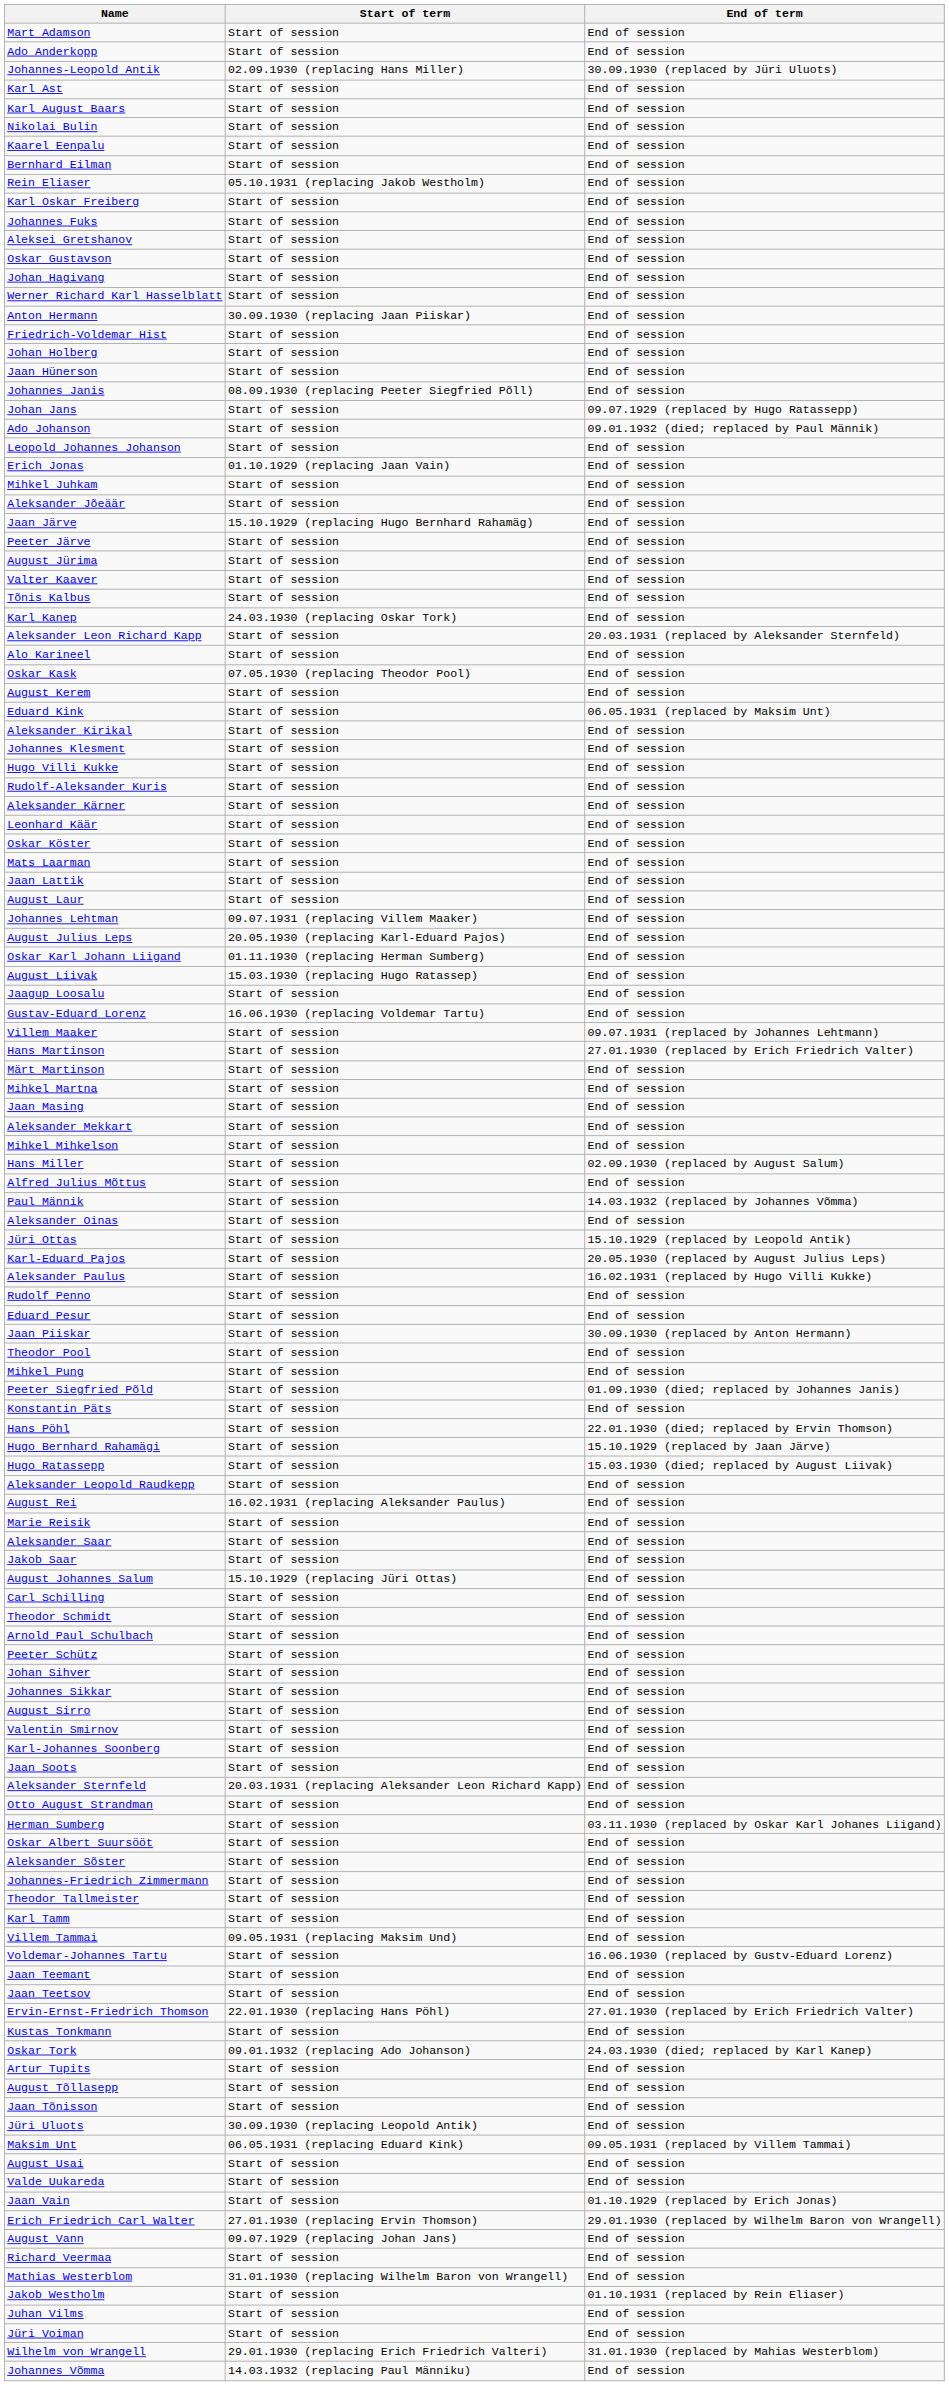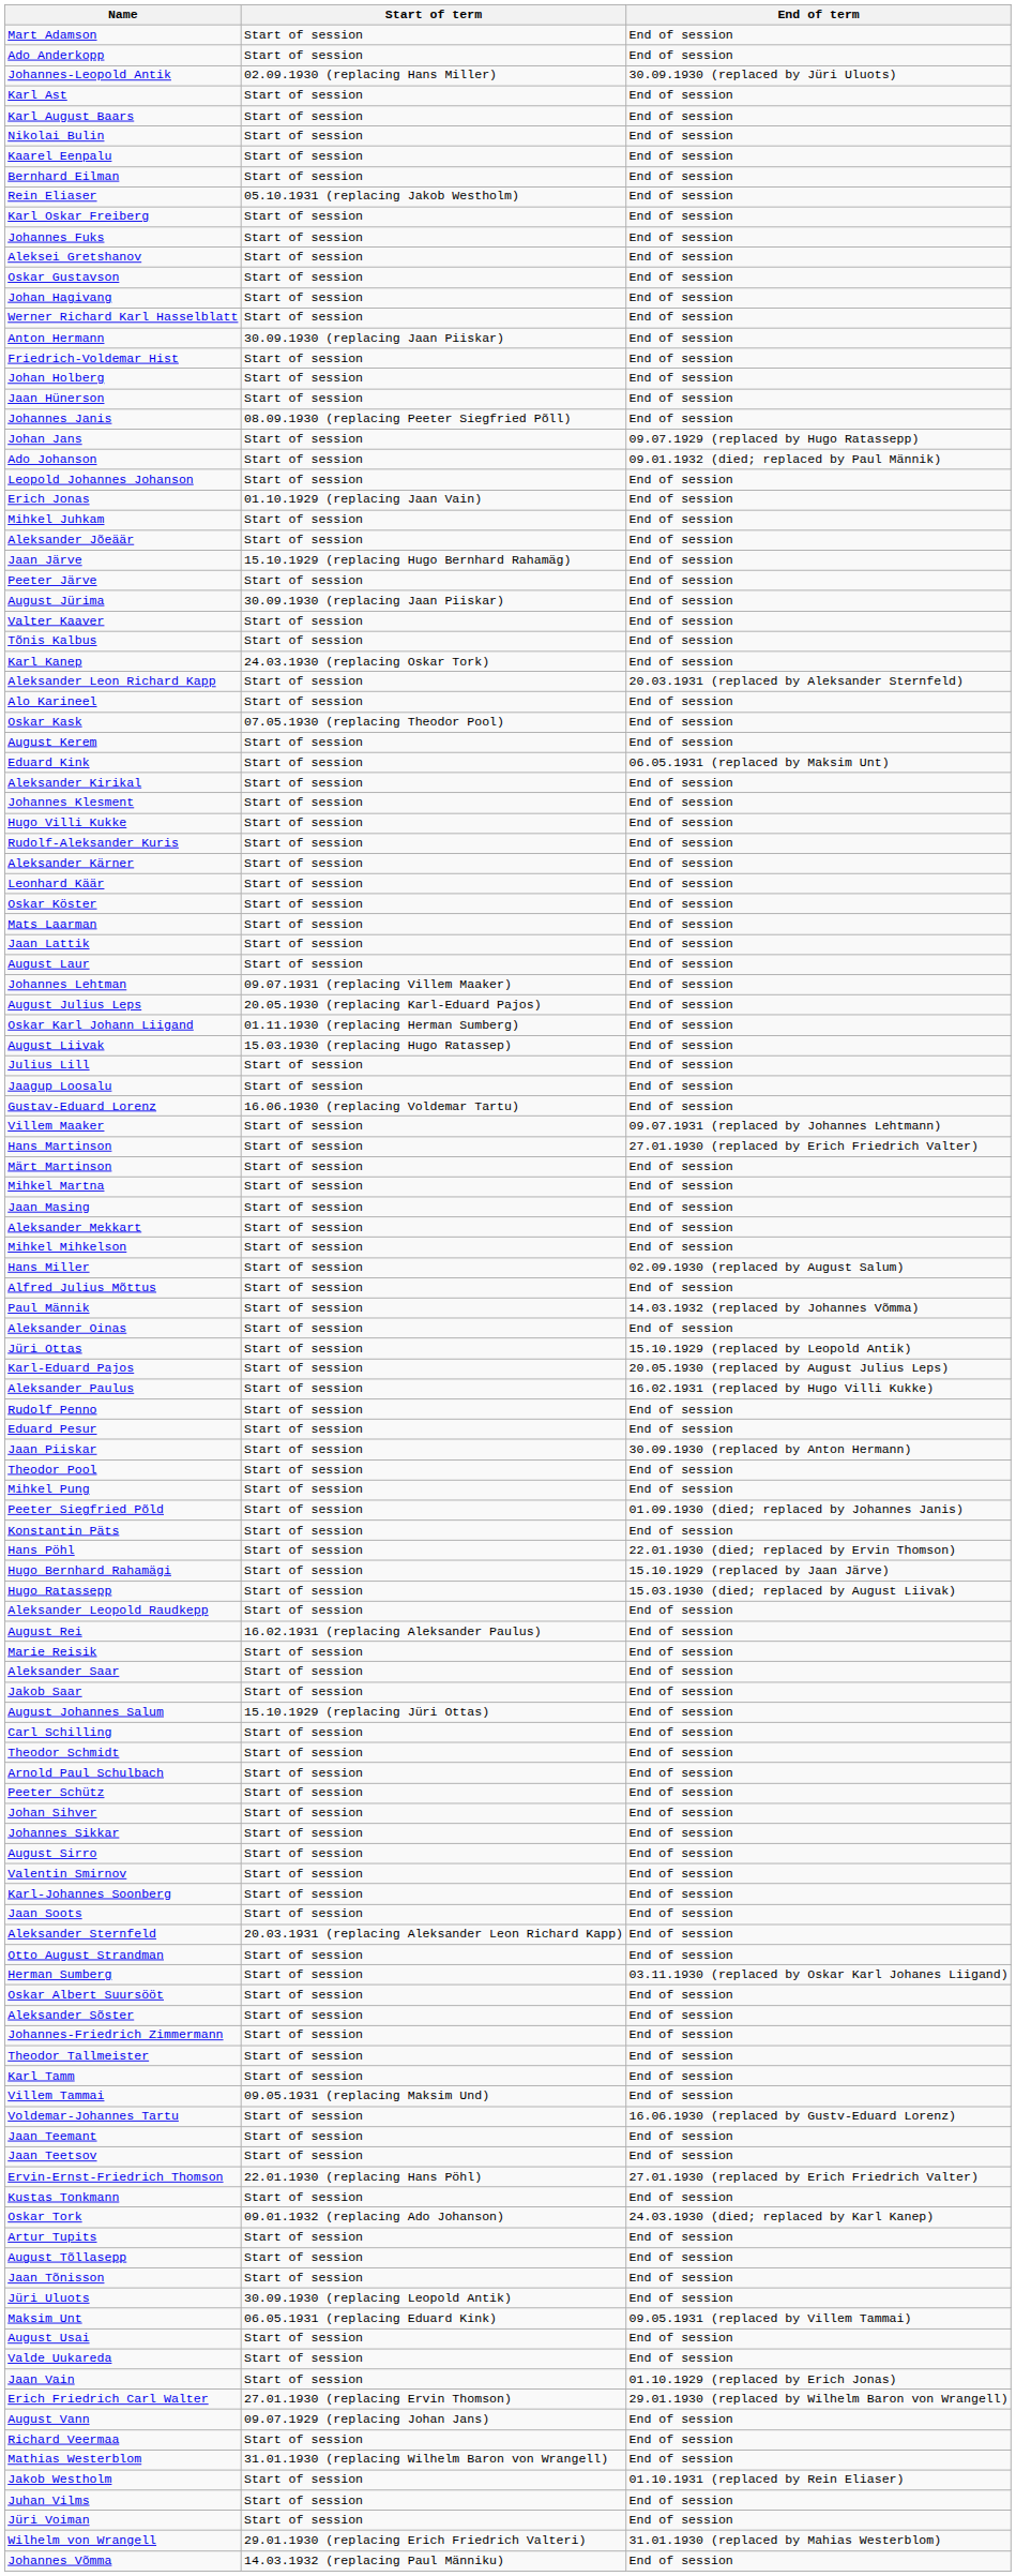August Jürima | Start of term: Start of session -> 30.09.1930 (replacing Jaan Piiskar)
+ row: Julius Lill | Start of session | End of session
